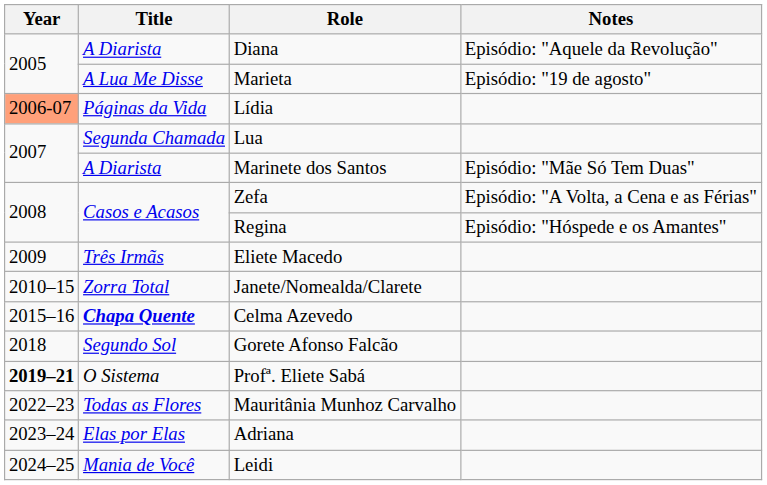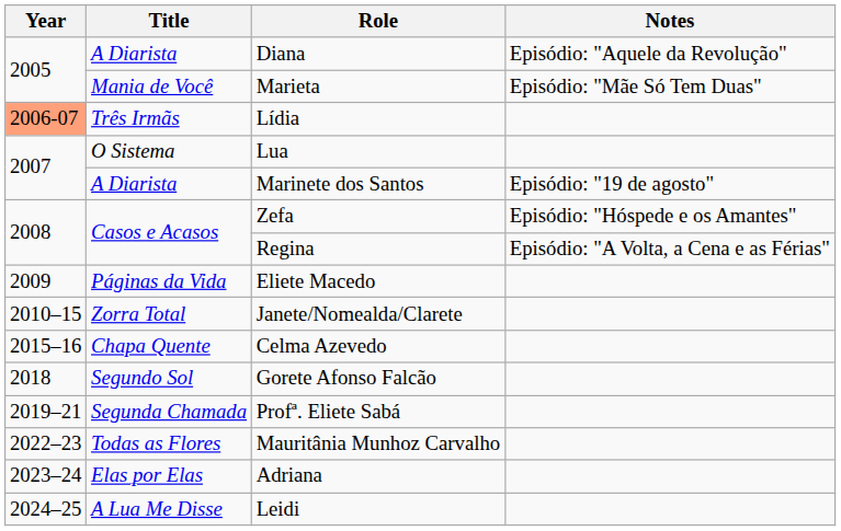Marieta | Title: A Lua Me Disse -> Mania de Você
Marieta | Notes: Episódio: "19 de agosto" -> Episódio: "Mãe Só Tem Duas"
Lídia | Title: Páginas da Vida -> Três Irmãs
Lua | Title: Segunda Chamada -> O Sistema
Marinete dos Santos | Notes: Episódio: "Mãe Só Tem Duas" -> Episódio: "19 de agosto"
Zefa | Notes: Episódio: "A Volta, a Cena e as Férias" -> Episódio: "Hóspede e os Amantes"
Regina | Notes: Episódio: "Hóspede e os Amantes" -> Episódio: "A Volta, a Cena e as Férias"
Eliete Macedo | Title: Três Irmãs -> Páginas da Vida
Celma Azevedo | Title: bold -> normal
Profª. Eliete Sabá | Year: bold -> normal
Profª. Eliete Sabá | Title: O Sistema -> Segunda Chamada
Leidi | Title: Mania de Você -> A Lua Me Disse
